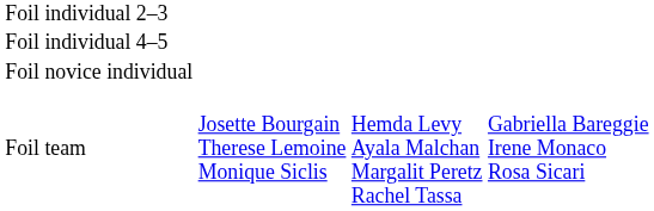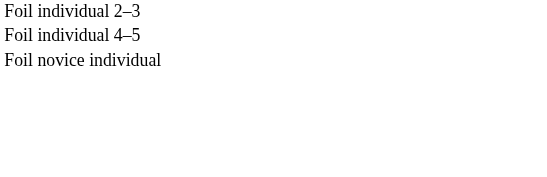- row: Foil team | Josette Bourgain Therese Lemoine Monique Siclis | Hemda Levy Ayala Malchan Margalit Peretz Rachel Tassa | Gabriella Bareggie Irene Monaco Rosa Sicari
